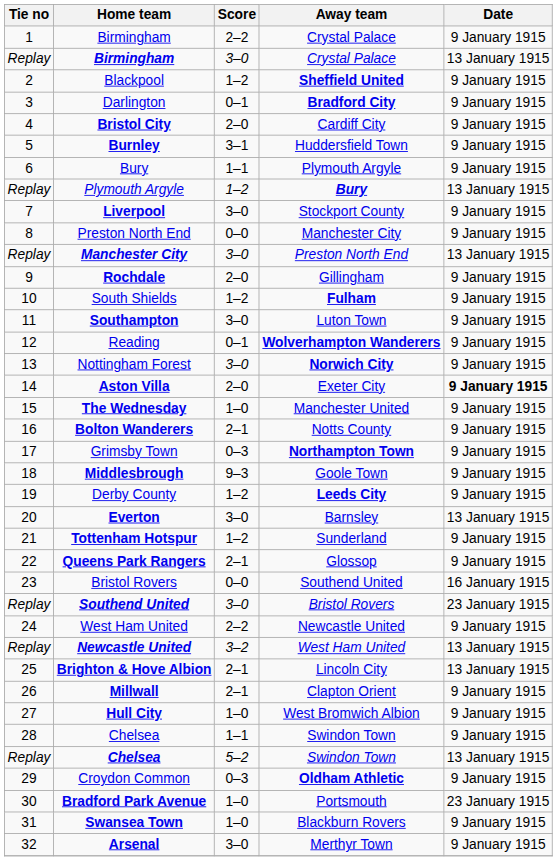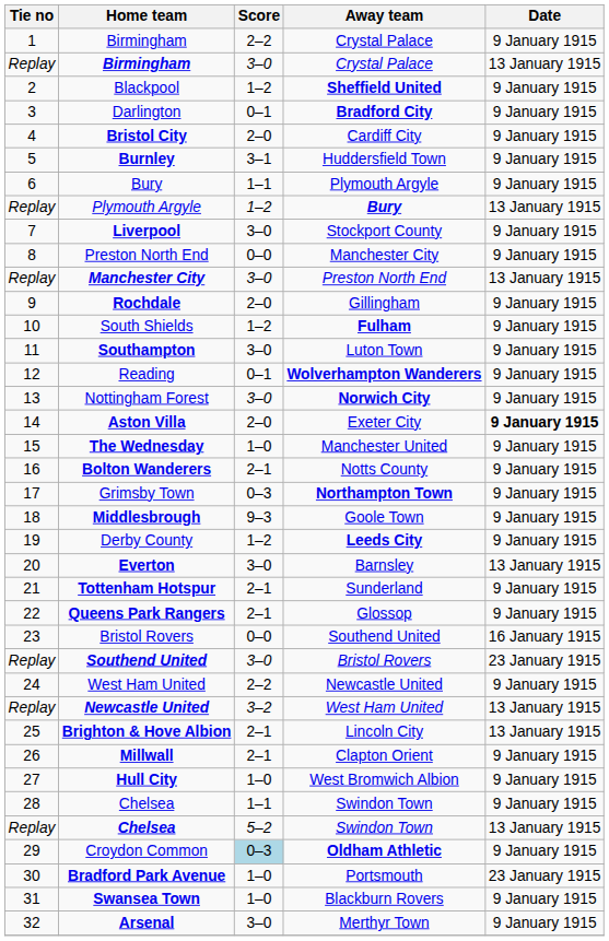Tottenham Hotspur | Score: 1–2 -> 2–1
Croydon Common | Score: no background -> lightblue background
